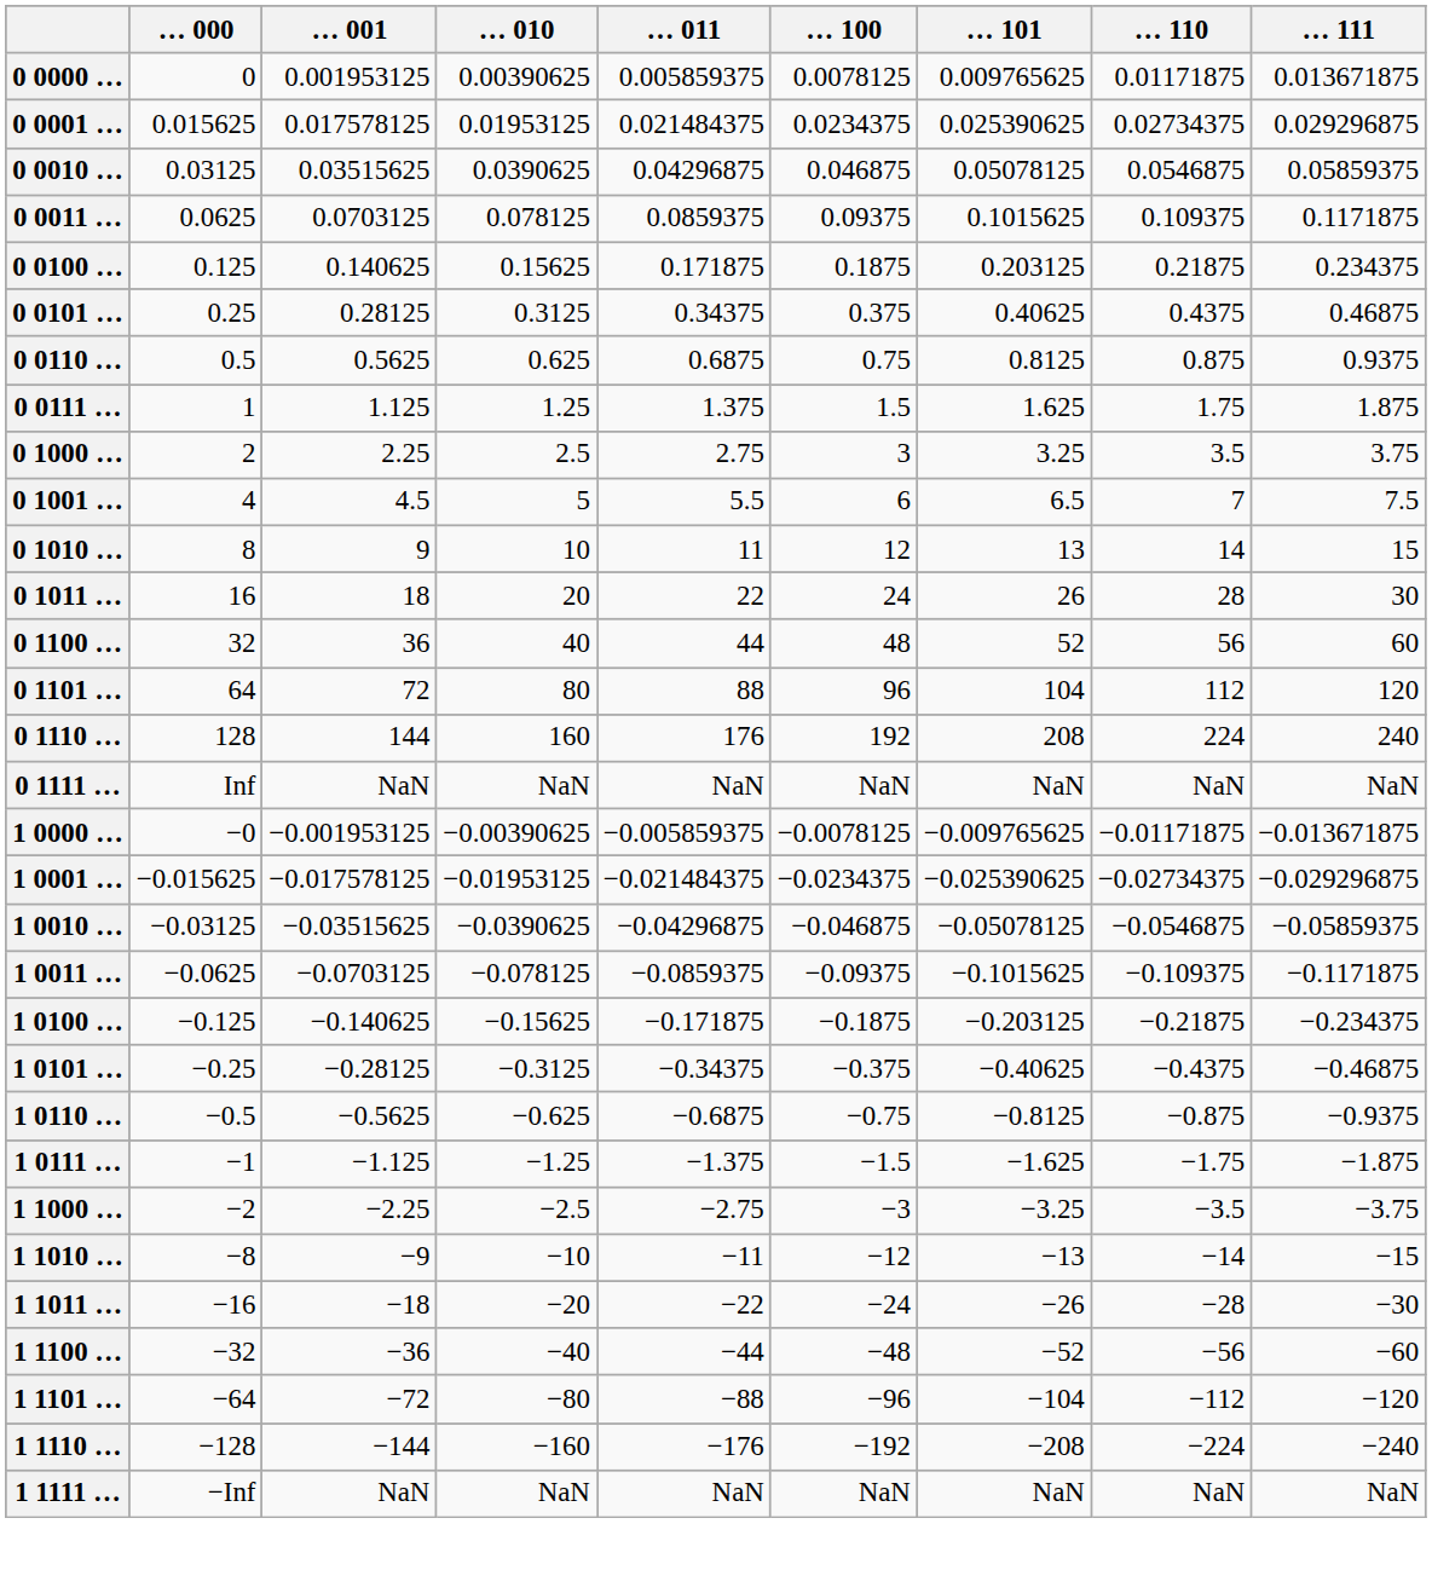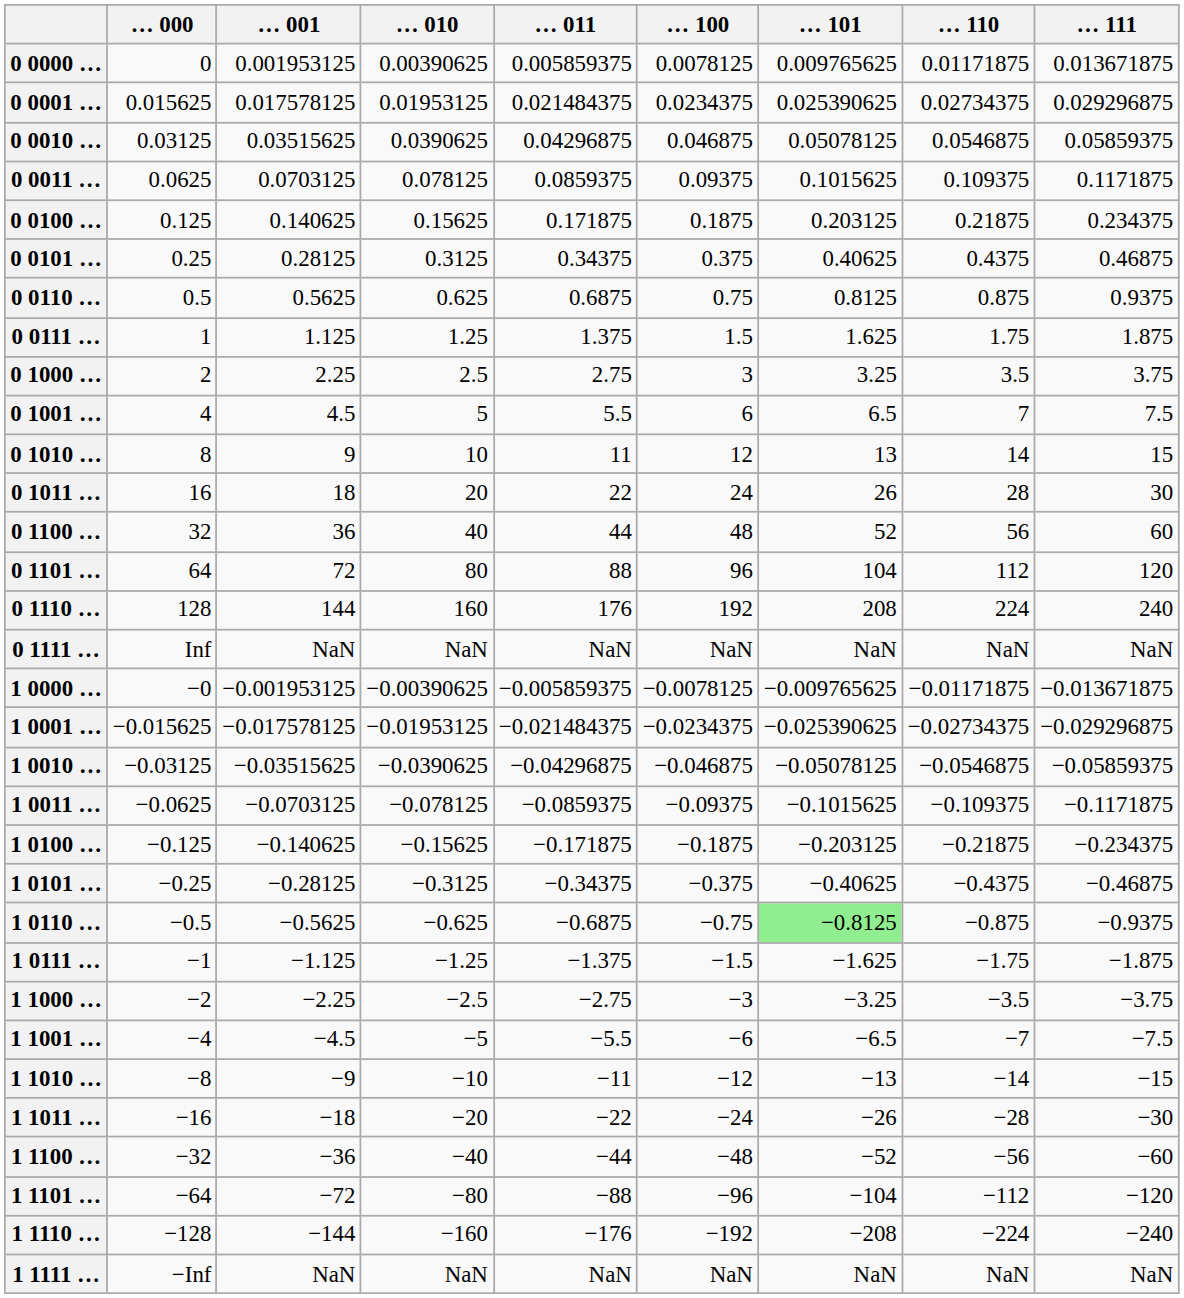1 0110 … | … 101: no background -> lightgreen background
+ row: 1 1001 … | −4 | −4.5 | −5 | −5.5 | −6 | −6.5 | −7 | −7.5
